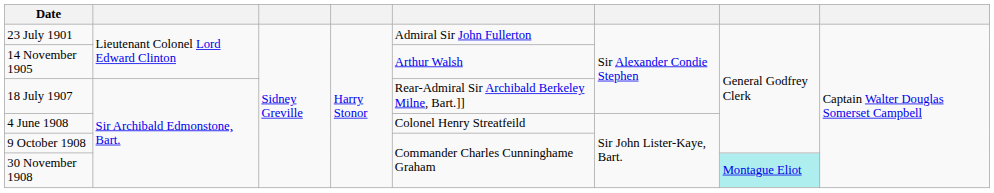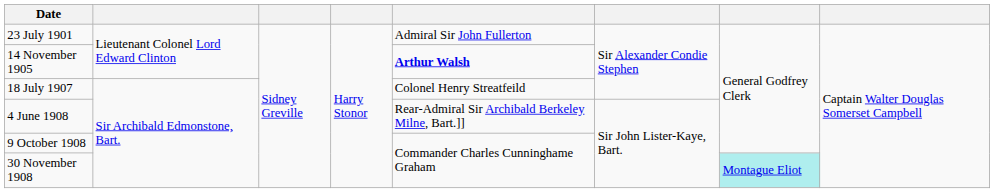14 November 1905 | column 5: normal -> bold
18 July 1907 | column 5: Rear-Admiral Sir Archibald Berkeley Milne, Bart.]] -> Colonel Henry Streatfeild
4 June 1908 | column 5: Colonel Henry Streatfeild -> Rear-Admiral Sir Archibald Berkeley Milne, Bart.]]
